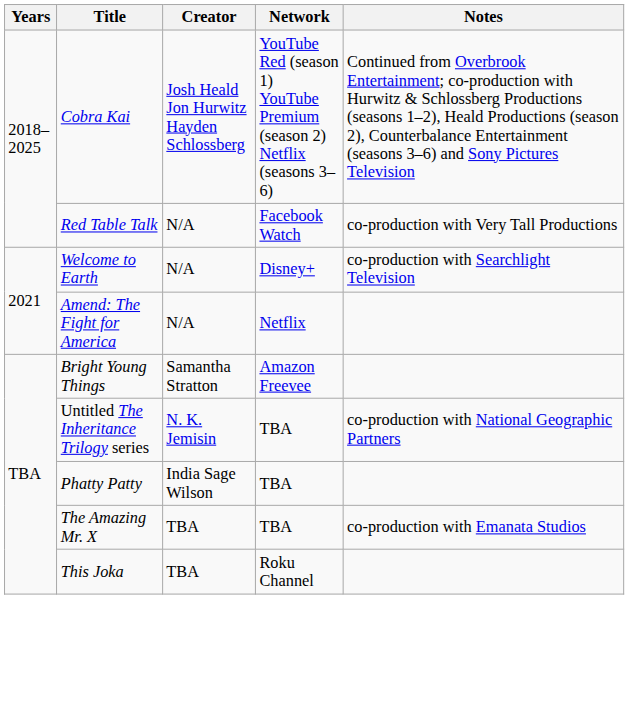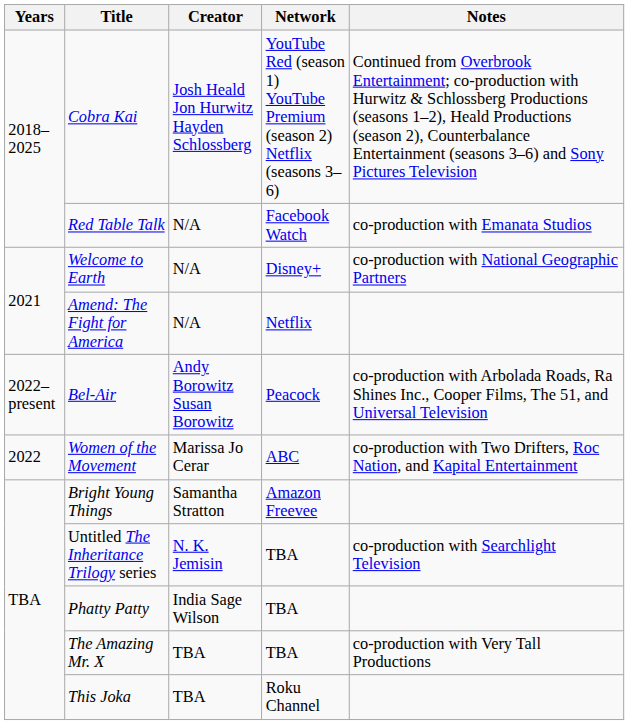Red Table Talk | Notes: co-production with Very Tall Productions -> co-production with Emanata Studios
Welcome to Earth | Notes: co-production with Searchlight Television -> co-production with National Geographic Partners
+ row: 2022–present | Bel-Air | Andy Borowitz Susan Borowitz | Peacock | co-production with Arbolada Roads, Ra Shines Inc., Cooper Films, The 51, and Universal Television
+ row: 2022 | Women of the Movement | Marissa Jo Cerar | ABC | co-production with Two Drifters, Roc Nation, and Kapital Entertainment
Untitled The Inheritance Trilogy series | Notes: co-production with National Geographic Partners -> co-production with Searchlight Television
The Amazing Mr. X | Notes: co-production with Emanata Studios -> co-production with Very Tall Productions
